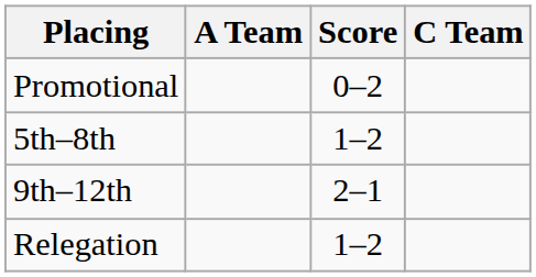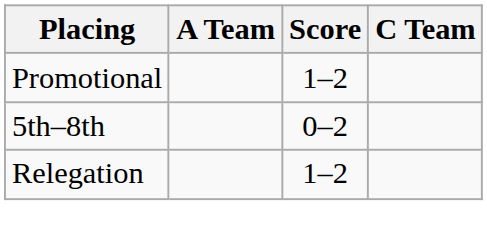Promotional | Score: 0–2 -> 1–2
5th–8th | Score: 1–2 -> 0–2
- row: 9th–12th | 2–1
